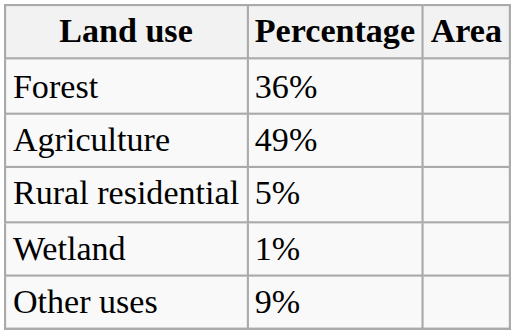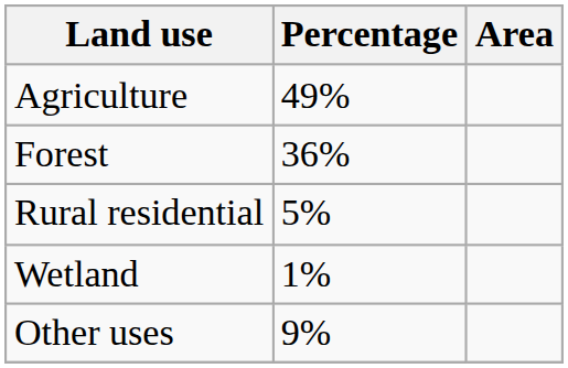rows swapped: Agriculture <-> Forest
